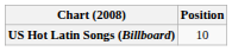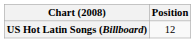US Hot Latin Songs (Billboard) | Position: 10 -> 12
